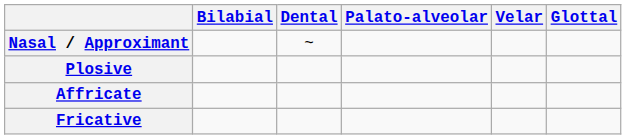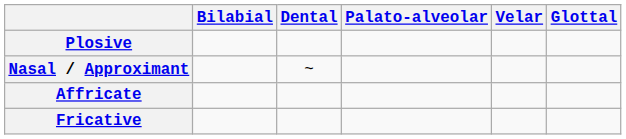rows swapped: Nasal / Approximant <-> Plosive
